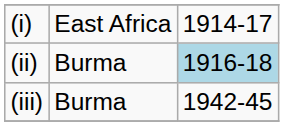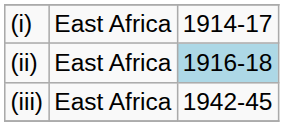(ii) | column 2: Burma -> East Africa
(iii) | column 2: Burma -> East Africa
